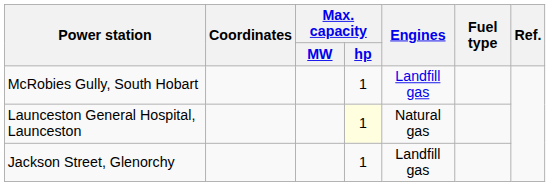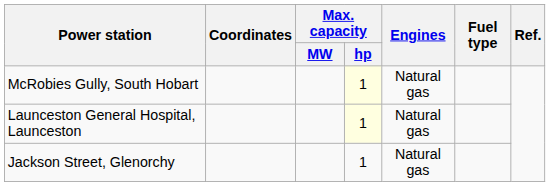McRobies Gully, South Hobart | Max. capacity / hp: no background -> lightyellow background
McRobies Gully, South Hobart | Engines: Landfill gas -> Natural gas
Jackson Street, Glenorchy | Engines: Landfill gas -> Natural gas
